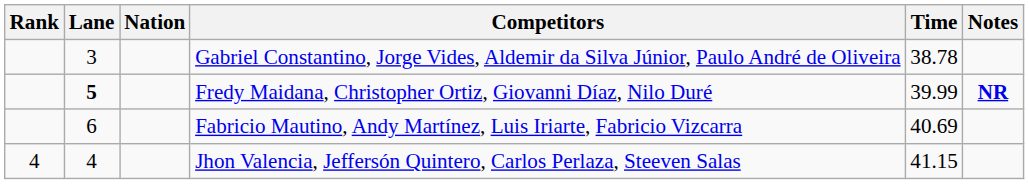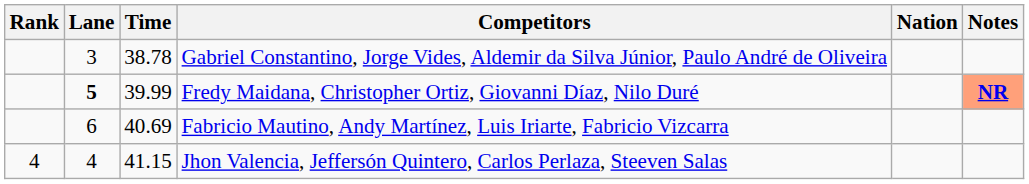columns swapped: Nation <-> Time
Fredy Maidana, Christopher Ortiz, Giovanni Díaz, Nilo Duré | Notes: no background -> lightsalmon background
